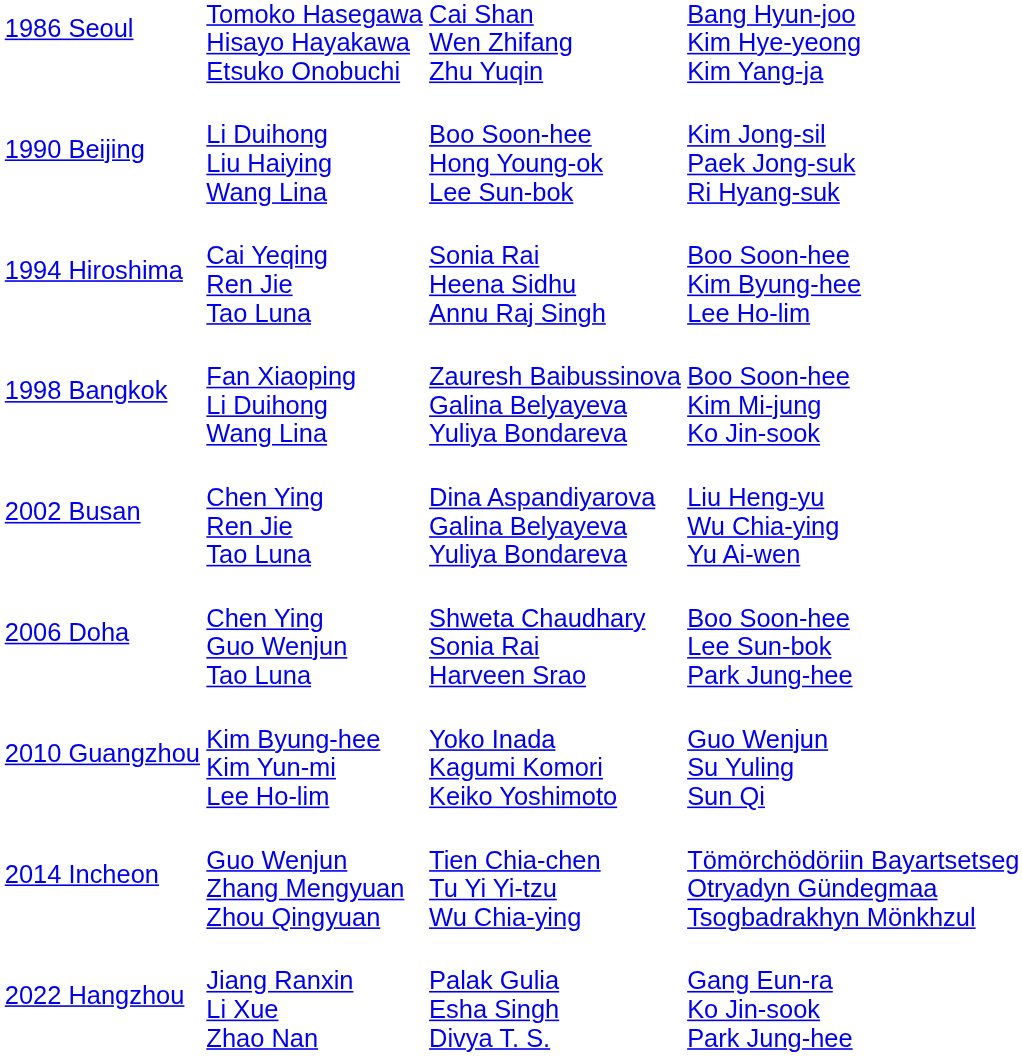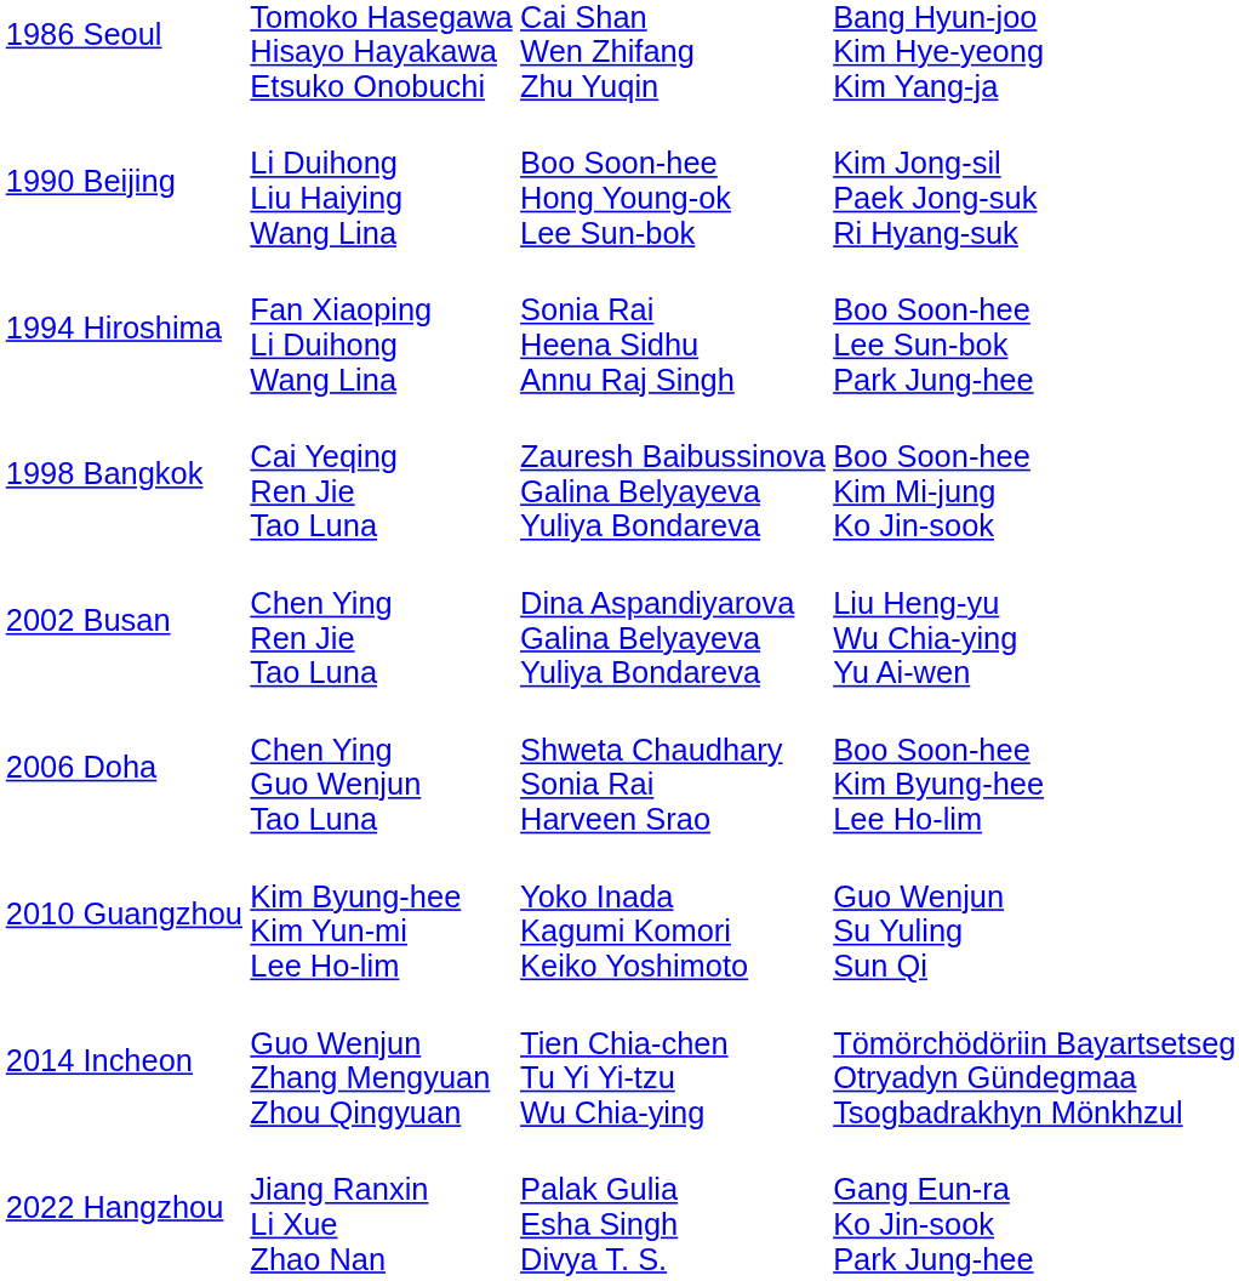1994 Hiroshima | column 2: Cai Yeqing Ren Jie Tao Luna -> Fan Xiaoping Li Duihong Wang Lina
1994 Hiroshima | column 4: Boo Soon-hee Kim Byung-hee Lee Ho-lim -> Boo Soon-hee Lee Sun-bok Park Jung-hee
1998 Bangkok | column 2: Fan Xiaoping Li Duihong Wang Lina -> Cai Yeqing Ren Jie Tao Luna
2006 Doha | column 4: Boo Soon-hee Lee Sun-bok Park Jung-hee -> Boo Soon-hee Kim Byung-hee Lee Ho-lim
